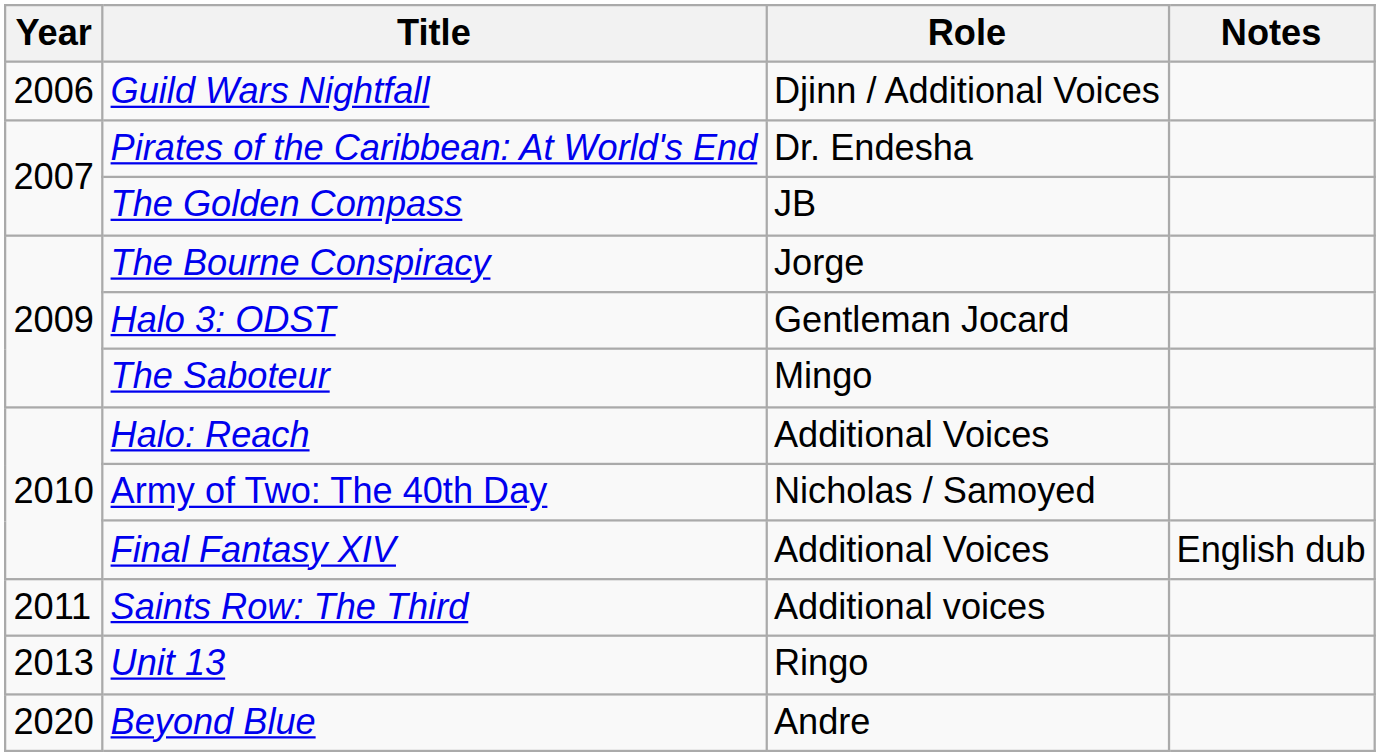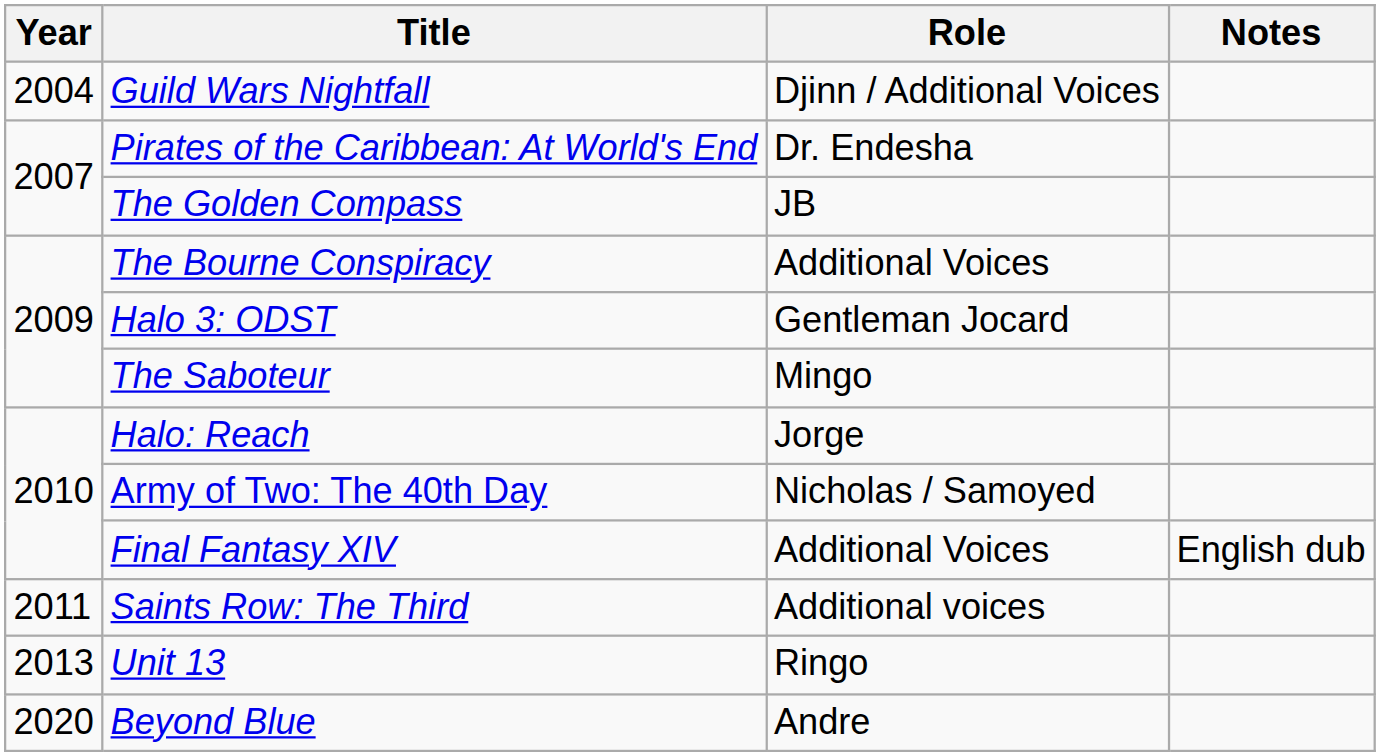Guild Wars Nightfall | Year: 2006 -> 2004
The Bourne Conspiracy | Role: Jorge -> Additional Voices
Halo: Reach | Role: Additional Voices -> Jorge
